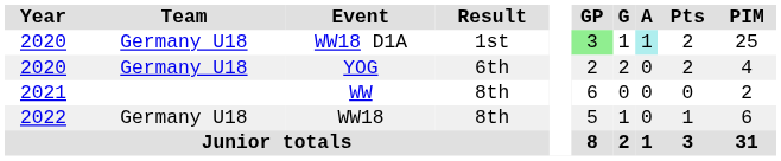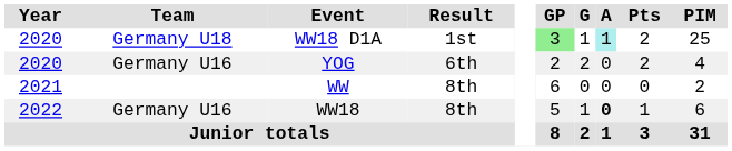YOG | Team: Germany U18 -> Germany U16
WW18 | Team: Germany U18 -> Germany U16
WW18 | A: normal -> bold
